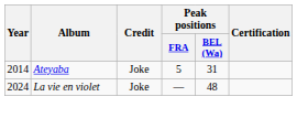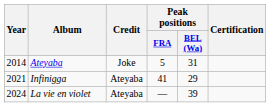+ row: 2021 | Infinigga | Ateyaba | 41 | 29
La vie en violet | Credit: Joke -> Ateyaba
La vie en violet | Peak positions / BEL (Wa): 48 -> 39
